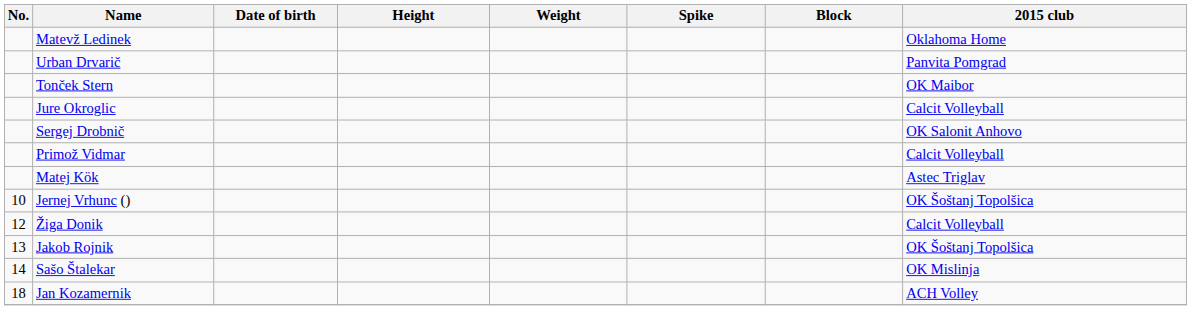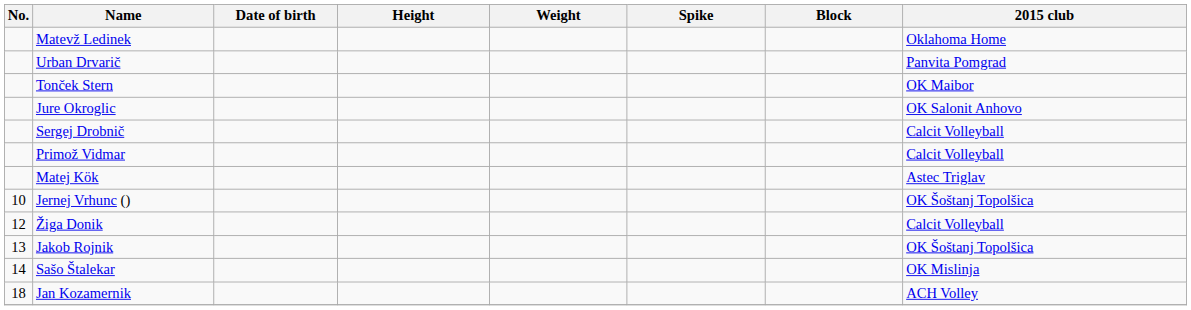Jure Okroglic | 2015 club: Calcit Volleyball -> OK Salonit Anhovo
Sergej Drobnič | 2015 club: OK Salonit Anhovo -> Calcit Volleyball
